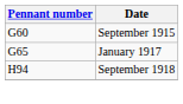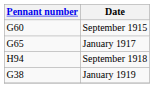+ row: G38 | January 1919
